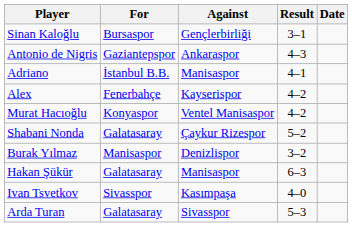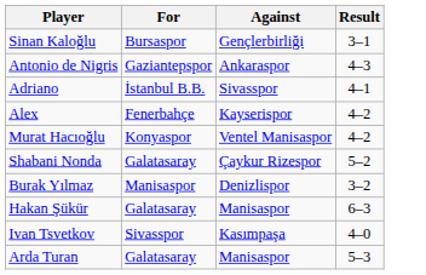- column: Date
Adriano | Against: Manisaspor -> Sivasspor
Arda Turan | Against: Sivasspor -> Manisaspor
